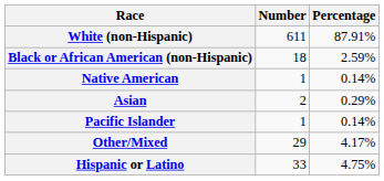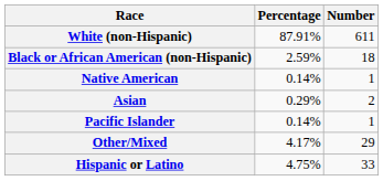columns swapped: Number <-> Percentage
